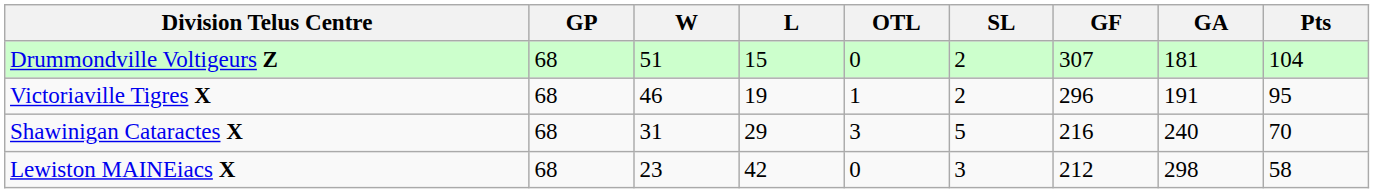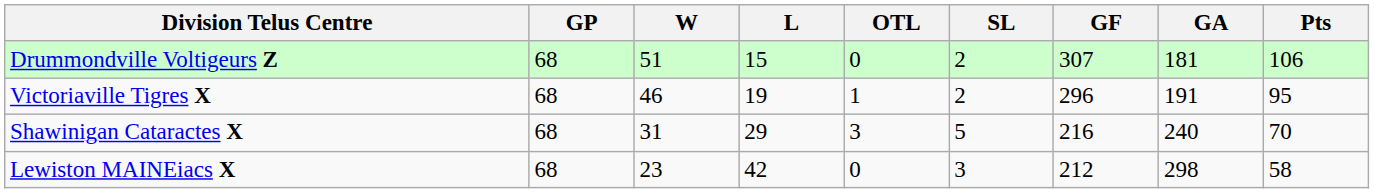Drummondville Voltigeurs Z | Pts: 104 -> 106
